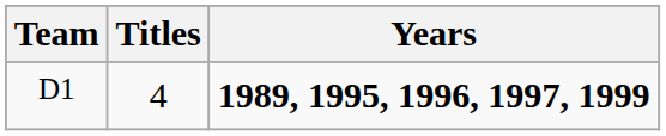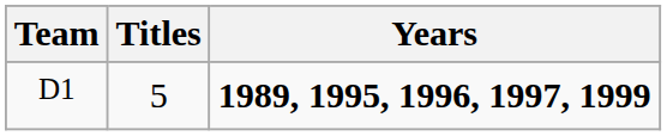D1 | Titles: 4 -> 5
